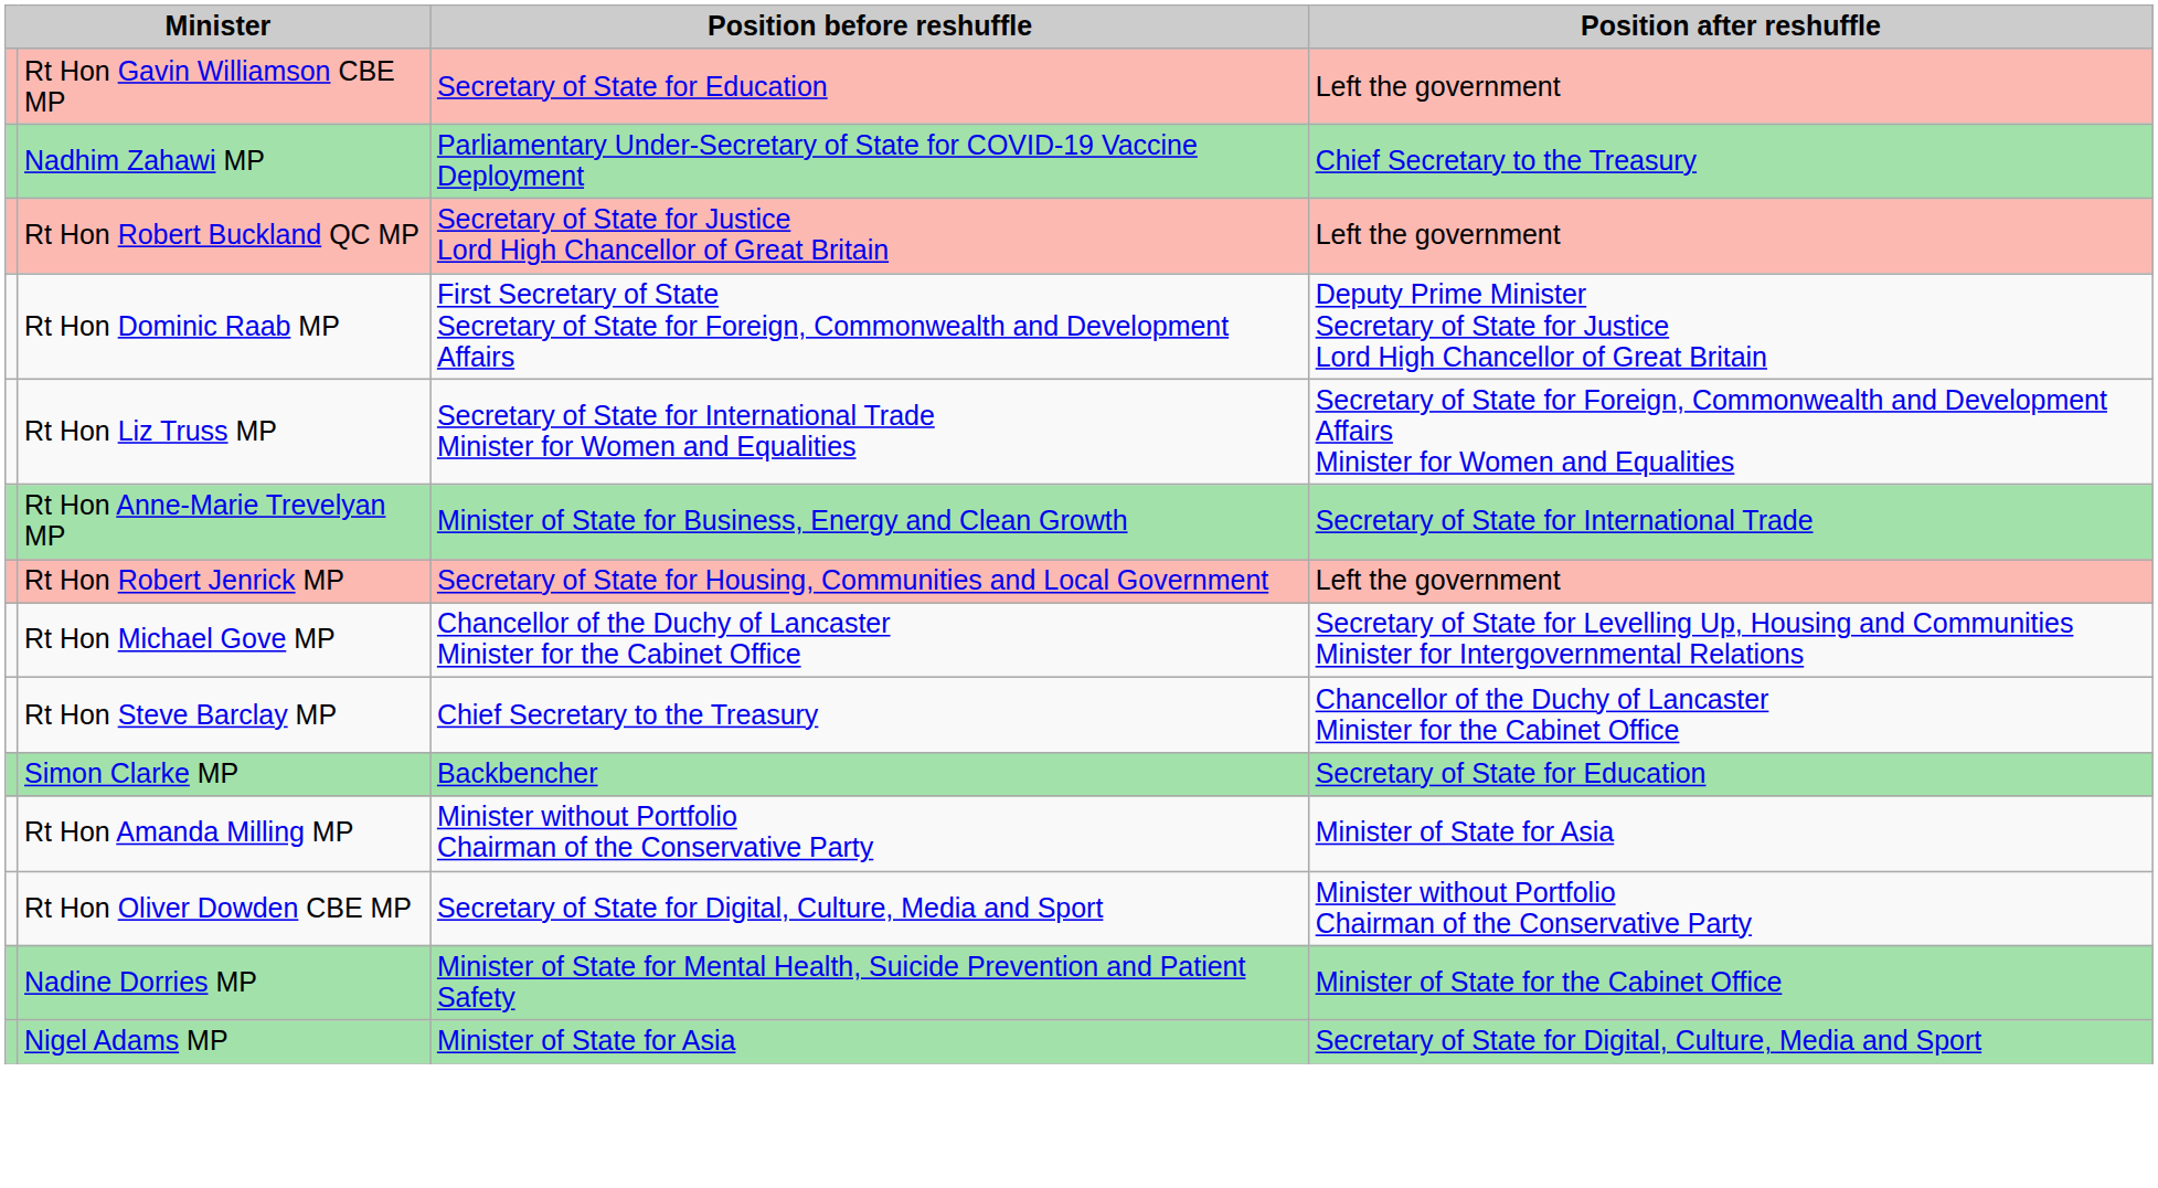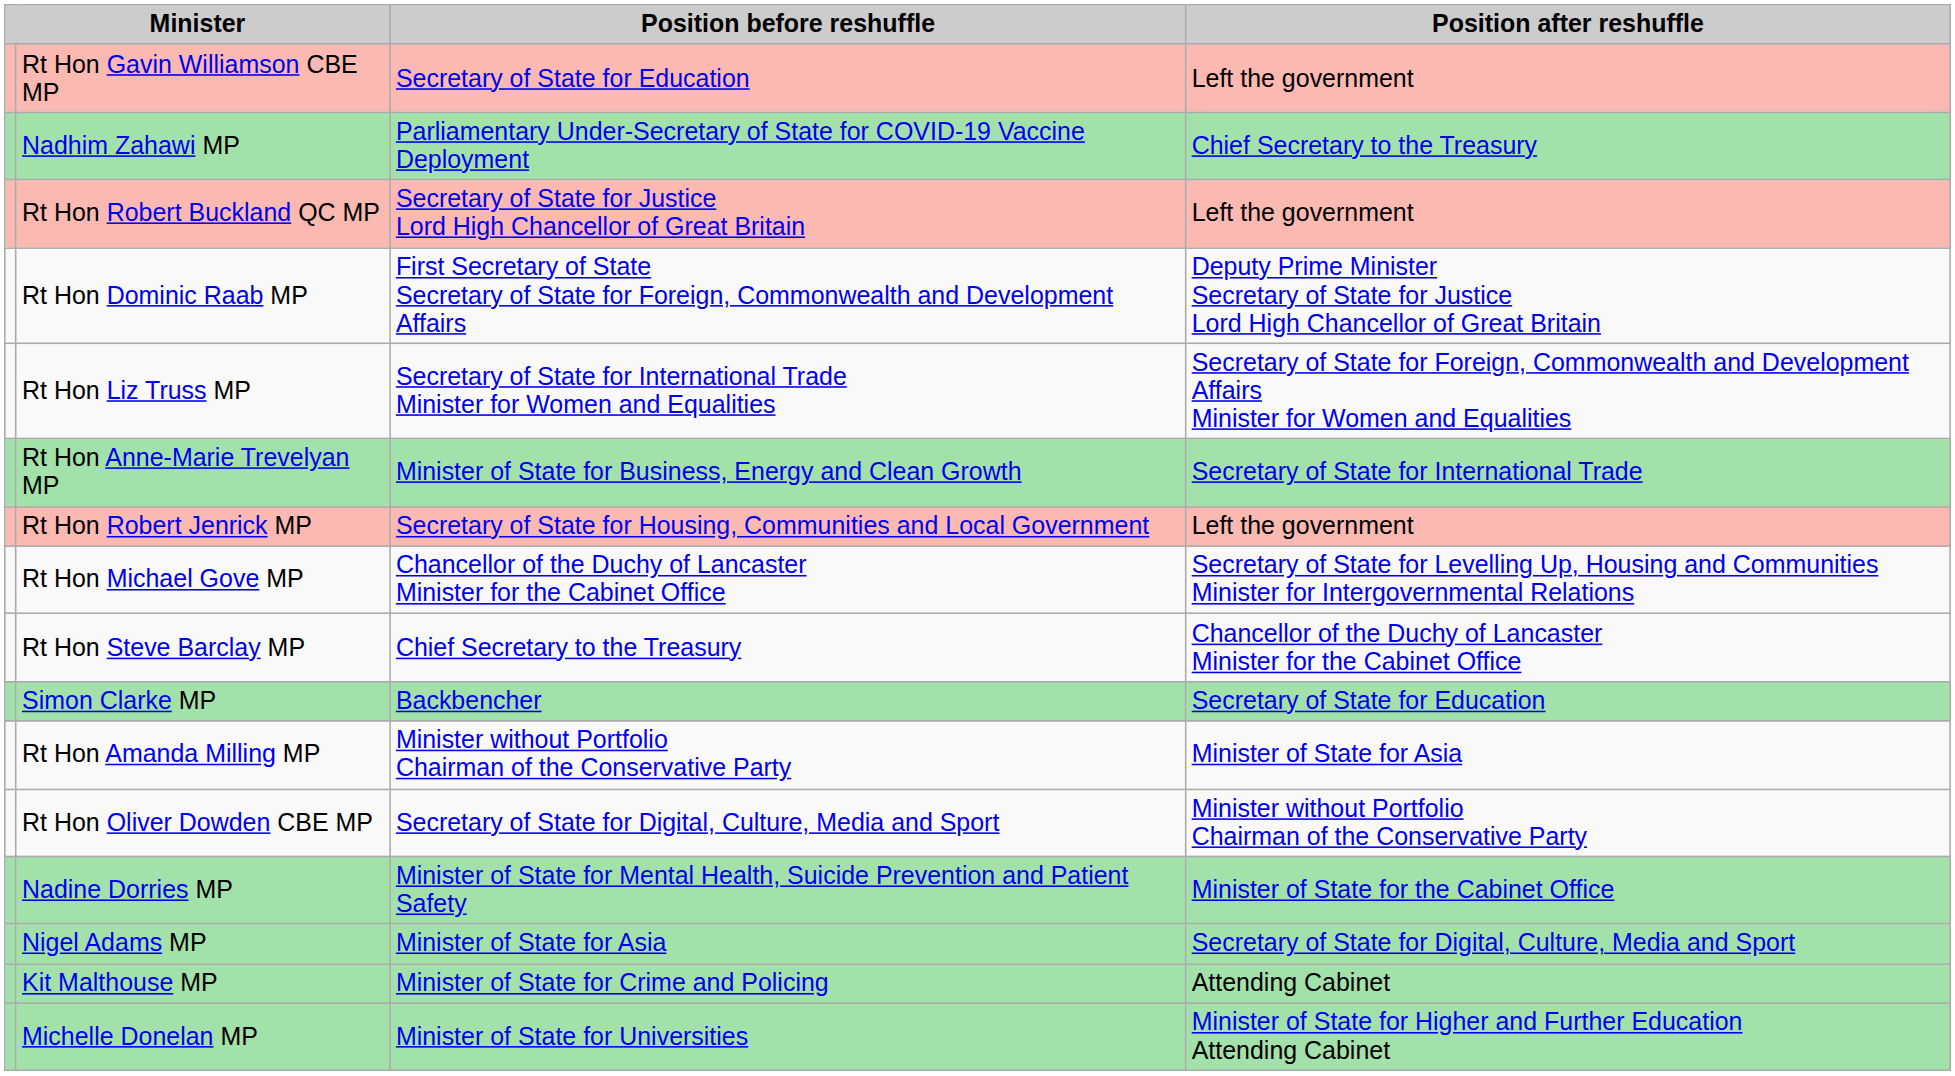+ row: Kit Malthouse MP | Minister of State for Crime and Policing | Attending Cabinet
+ row: Michelle Donelan MP | Minister of State for Universities | Minister of State for Higher and Further Education Attending Cabinet
